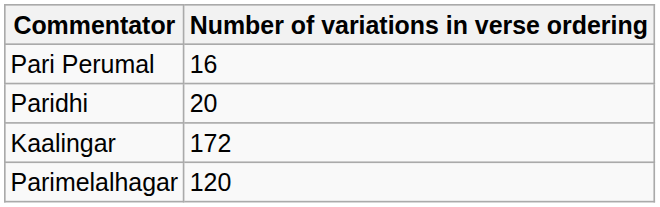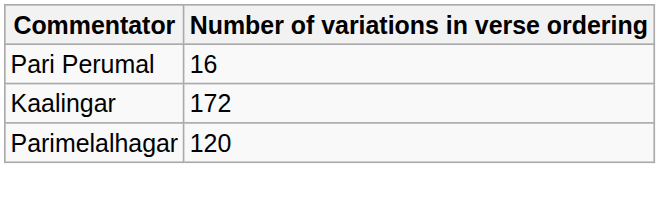- row: Paridhi | 20
